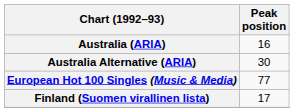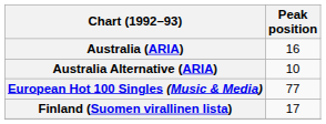Australia Alternative (ARIA) | Peak position: 30 -> 10
